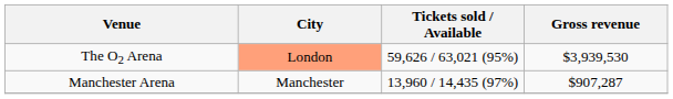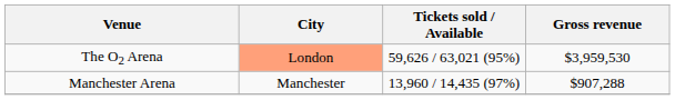The O2 Arena | Gross revenue: $3,939,530 -> $3,959,530
Manchester Arena | Gross revenue: $907,287 -> $907,288
